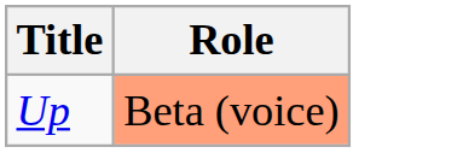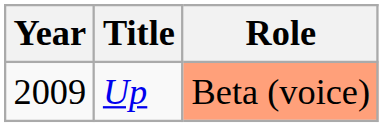+ column: Year | 2009
